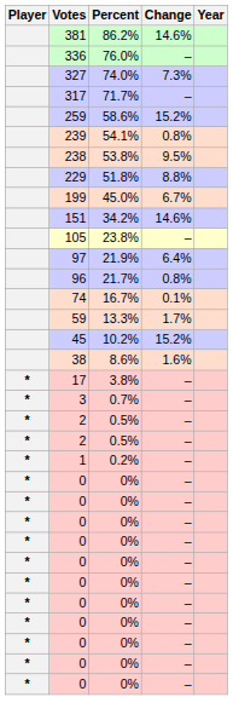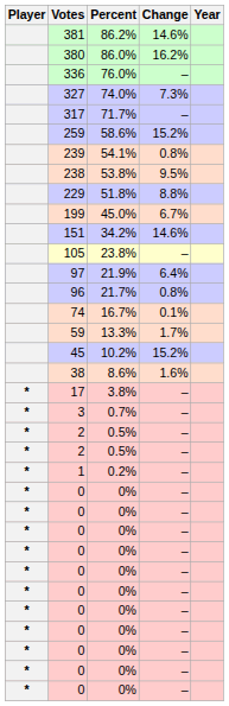+ row: 380 | 86.0% | 16.2%
